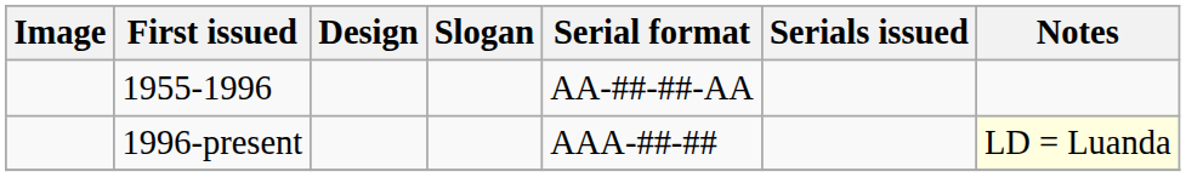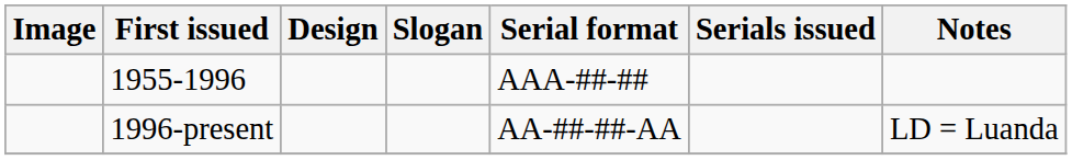1955-1996 | Serial format: AA-##-##-AA -> AAA-##-##
1996-present | Serial format: AAA-##-## -> AA-##-##-AA
1996-present | Notes: lightyellow background -> no background
